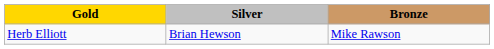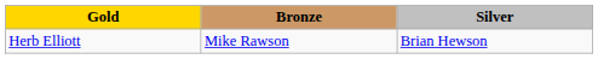columns swapped: Silver <-> Bronze
